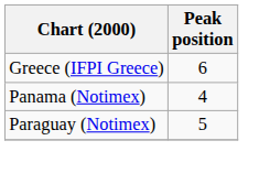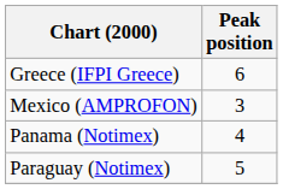+ row: Mexico (AMPROFON) | 3
